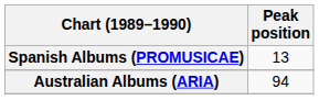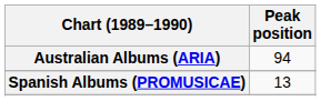rows swapped: Australian Albums (ARIA) <-> Spanish Albums (PROMUSICAE)
